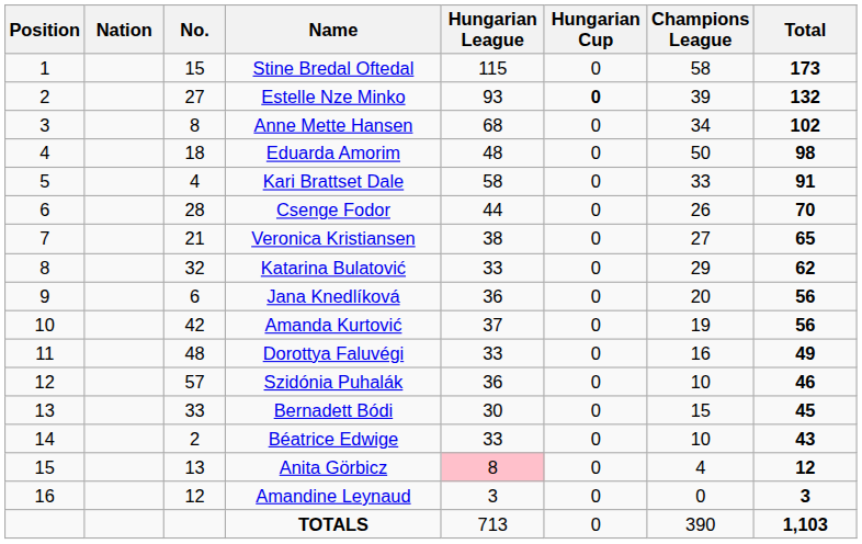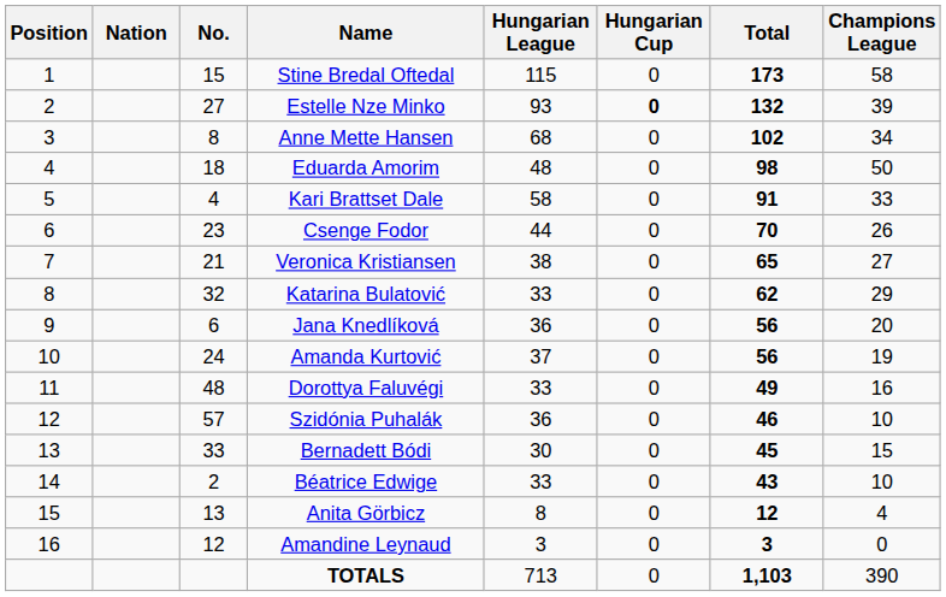columns swapped: Champions League <-> Total
Csenge Fodor | No.: 28 -> 23
Amanda Kurtović | No.: 42 -> 24
Anita Görbicz | Hungarian League: pink background -> no background
